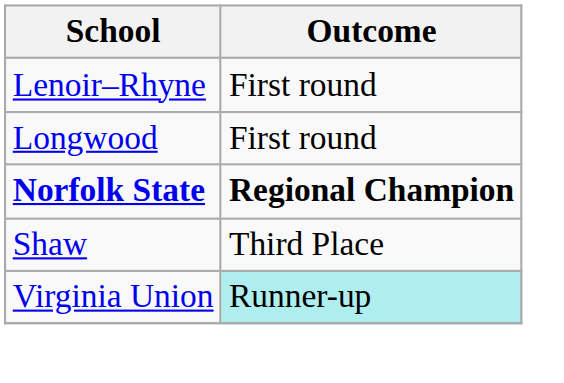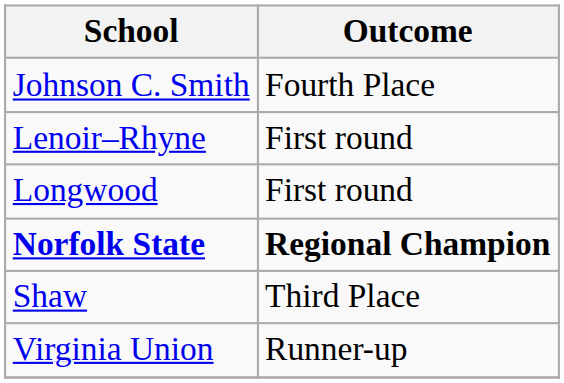+ row: Johnson C. Smith | Fourth Place
Virginia Union | Outcome: paleturquoise background -> no background
